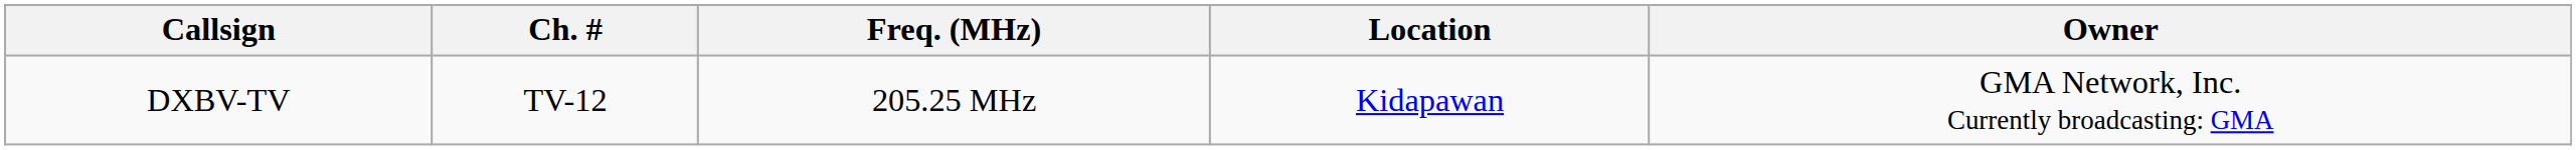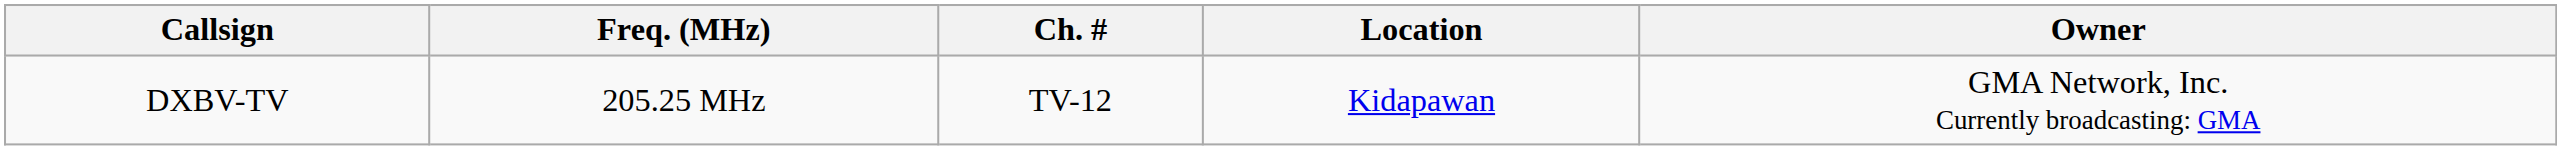columns swapped: Ch. # <-> Freq. (MHz)
